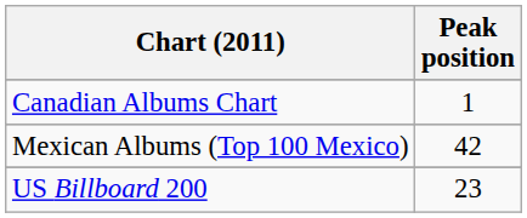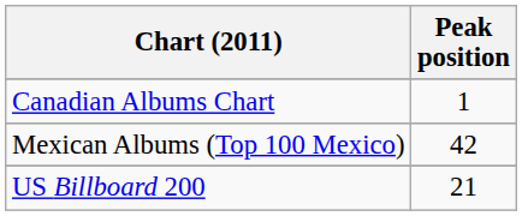US Billboard 200 | Peak position: 23 -> 21
